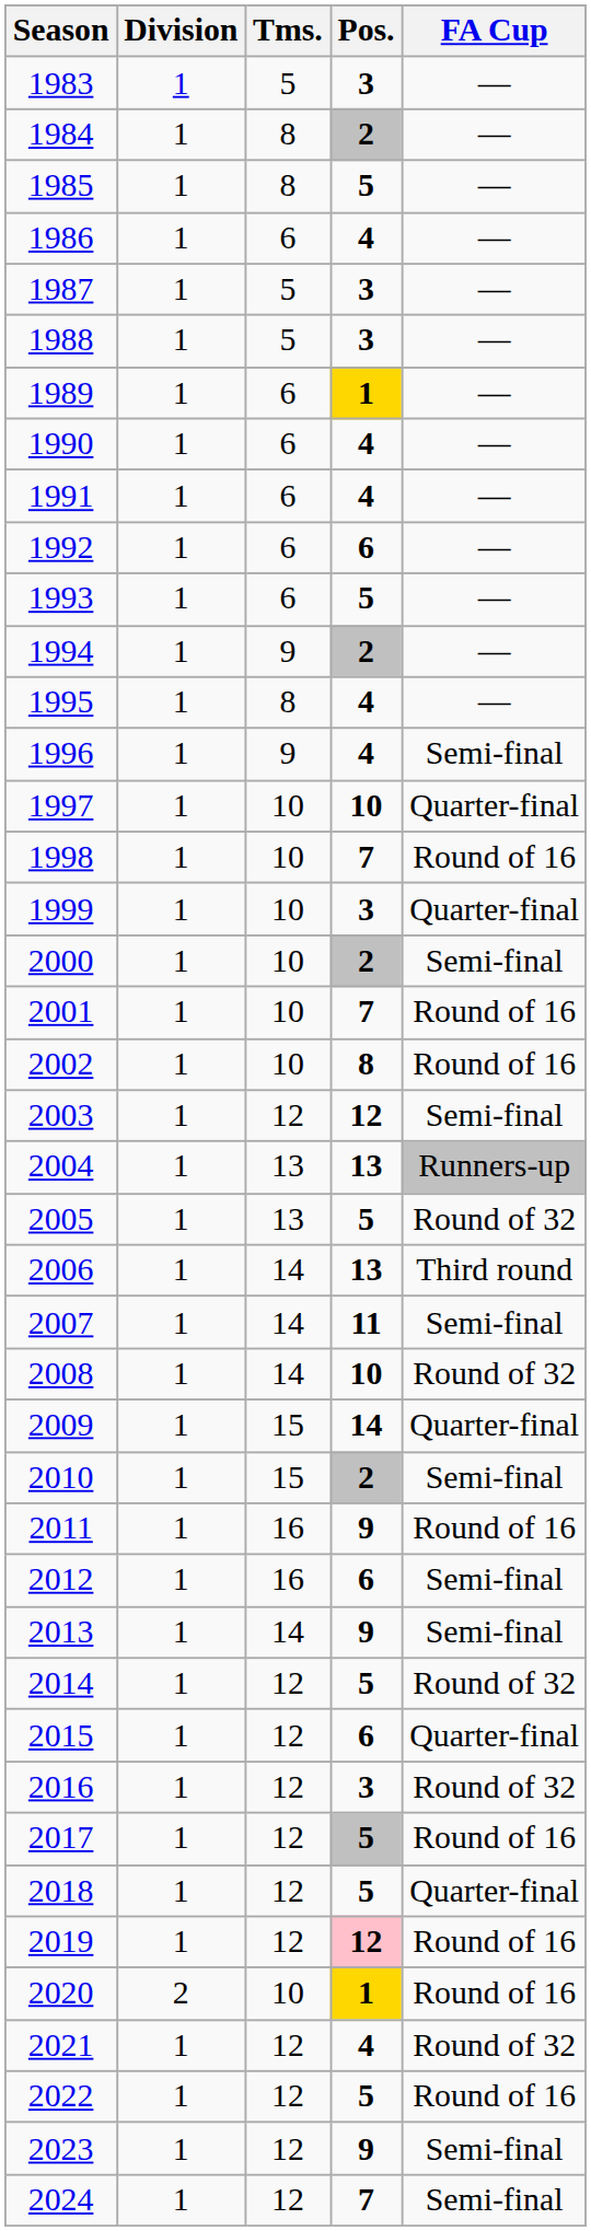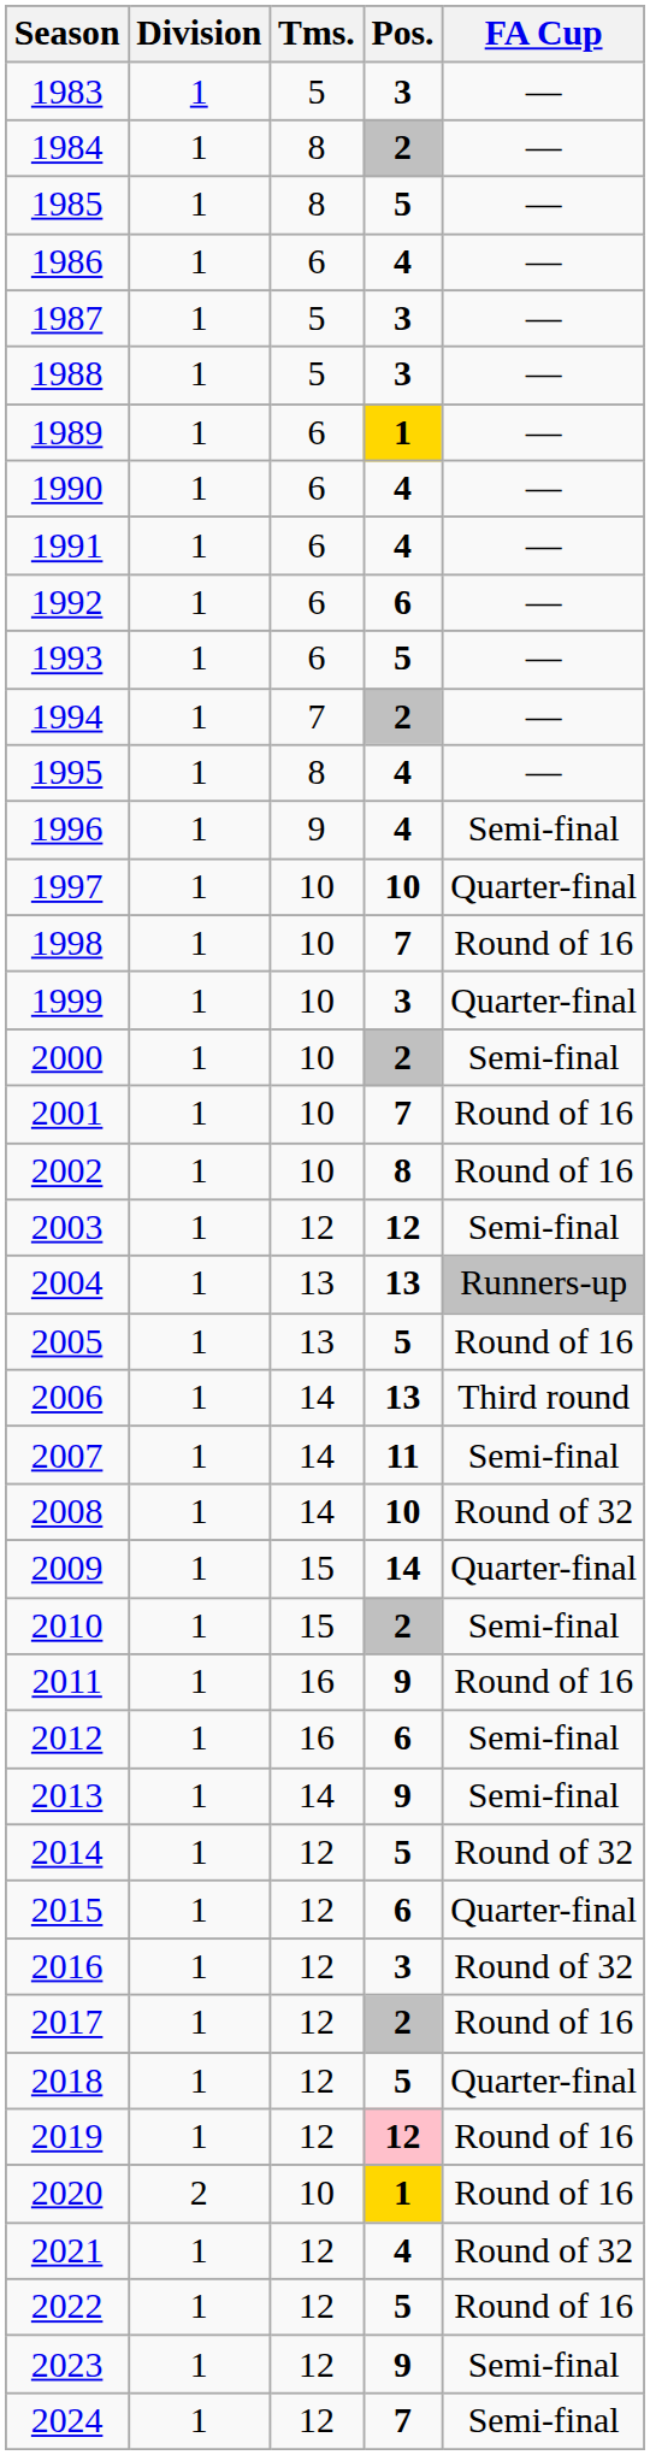1994 | Tms.: 9 -> 7
2005 | FA Cup: Round of 32 -> Round of 16
2017 | Pos.: 5 -> 2
